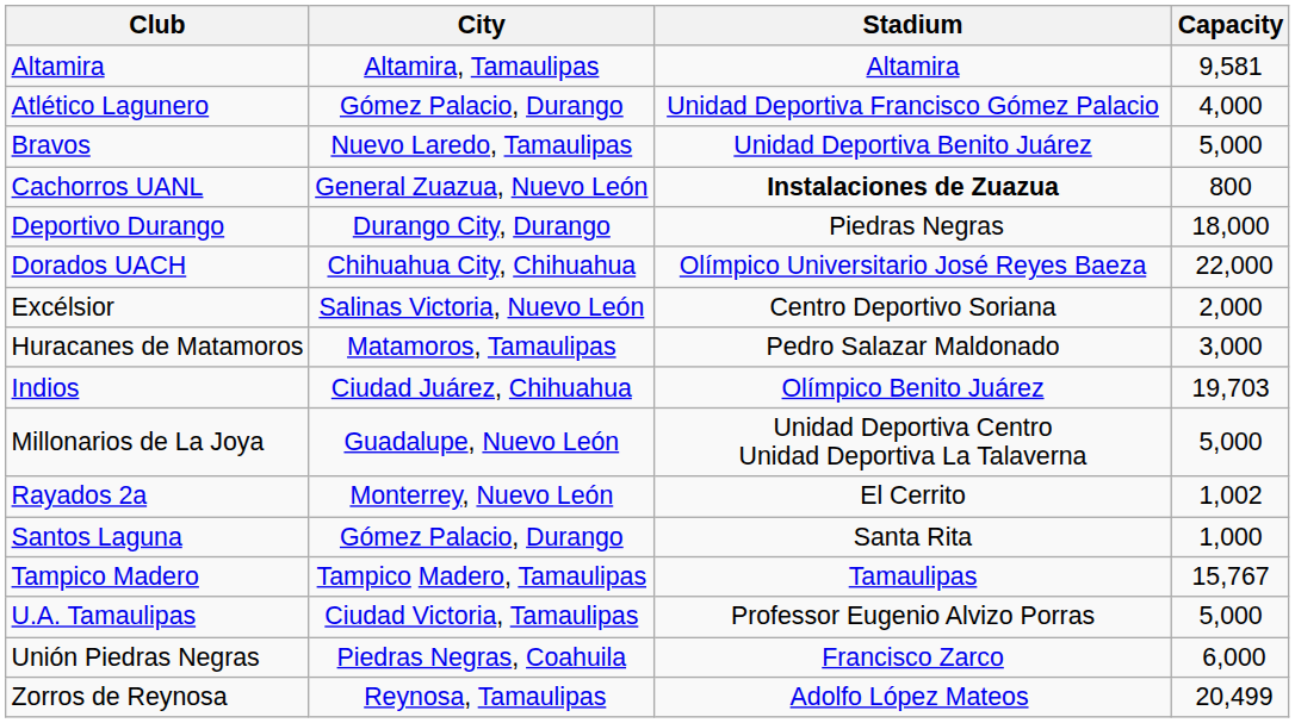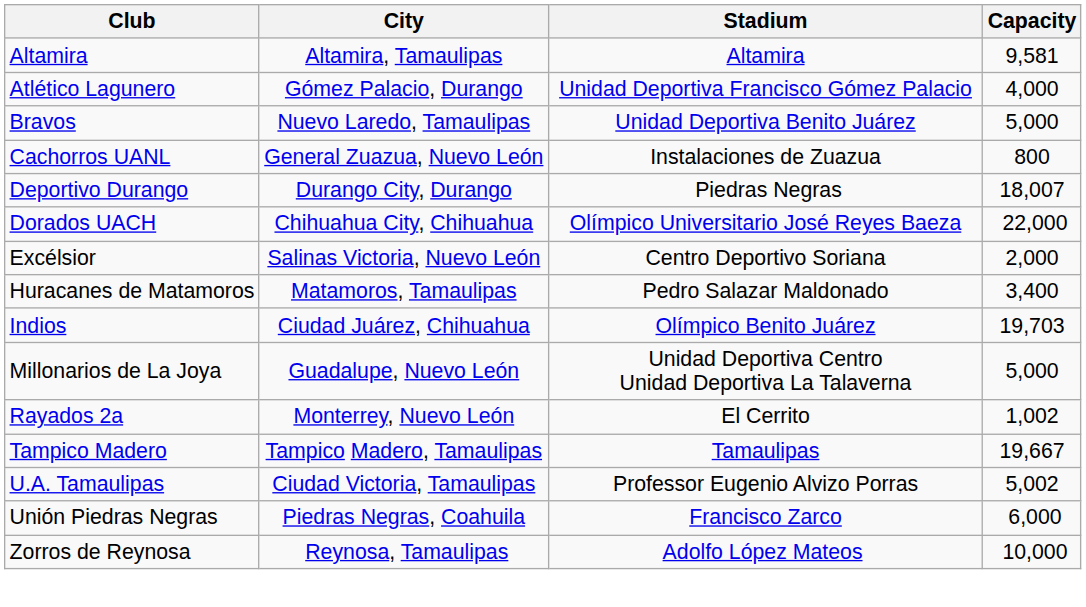Cachorros UANL | Stadium: bold -> normal
Deportivo Durango | Capacity: 18,000 -> 18,007
Huracanes de Matamoros | Capacity: 3,000 -> 3,400
- row: Santos Laguna | Gómez Palacio, Durango | Santa Rita | 1,000
Tampico Madero | Capacity: 15,767 -> 19,667
U.A. Tamaulipas | Capacity: 5,000 -> 5,002
Zorros de Reynosa | Capacity: 20,499 -> 10,000
